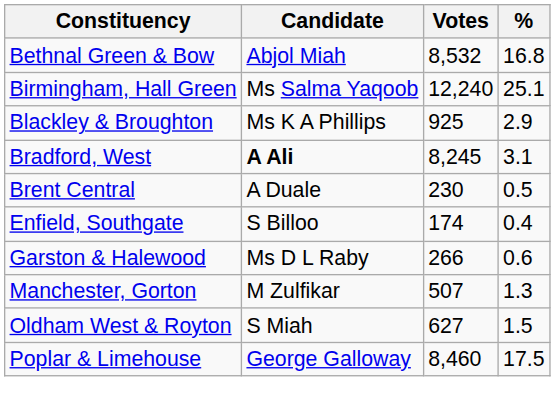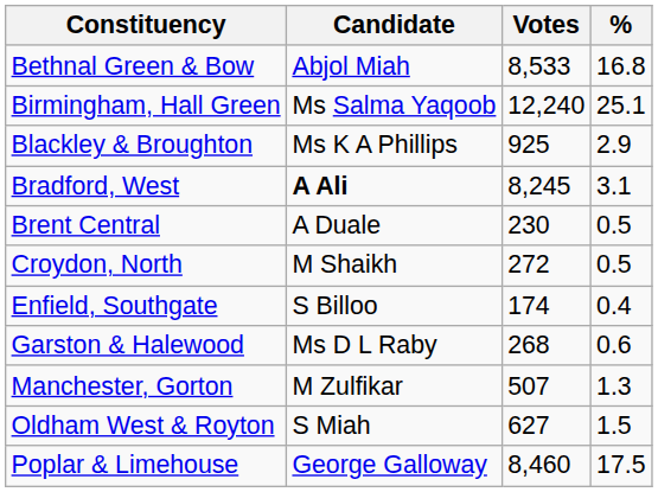Bethnal Green & Bow | Votes: 8,532 -> 8,533
+ row: Croydon, North | M Shaikh | 272 | 0.5
Garston & Halewood | Votes: 266 -> 268
